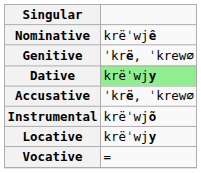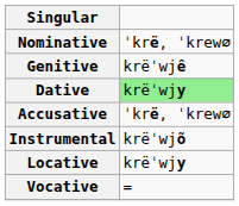Nominative | column 2: krëˈwjê -> ˈkrë, ˈkrew∅
Genitive | column 2: ˈkrë, ˈkrew∅ -> krëˈwjê
